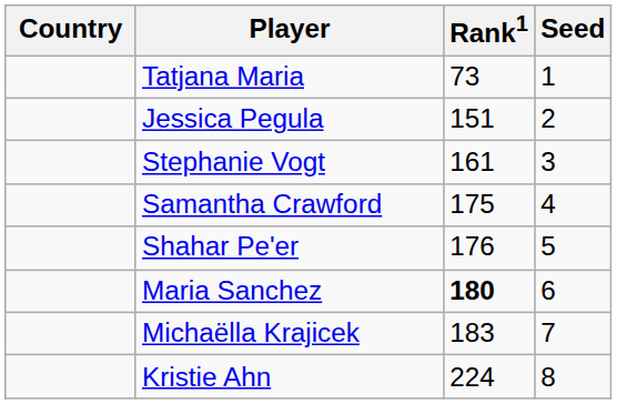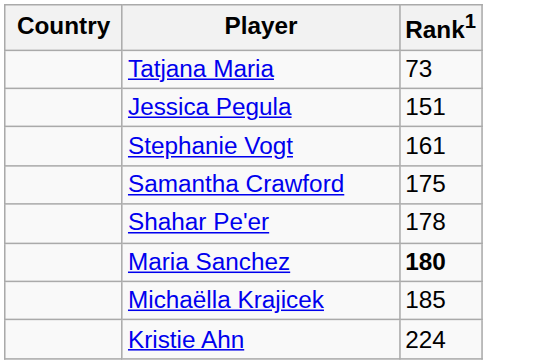- column: Seed | 1 | 2 | 3 | 4 | 5 | 6 | 7 | 8
Shahar Pe'er | Rank1: 176 -> 178
Michaëlla Krajicek | Rank1: 183 -> 185
